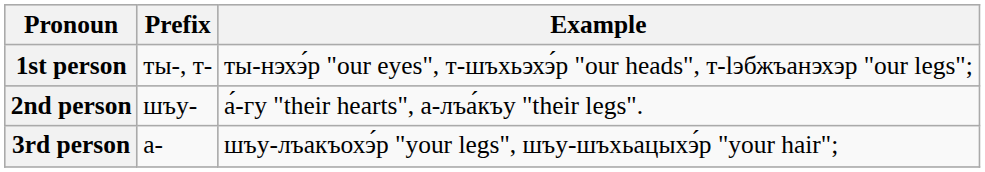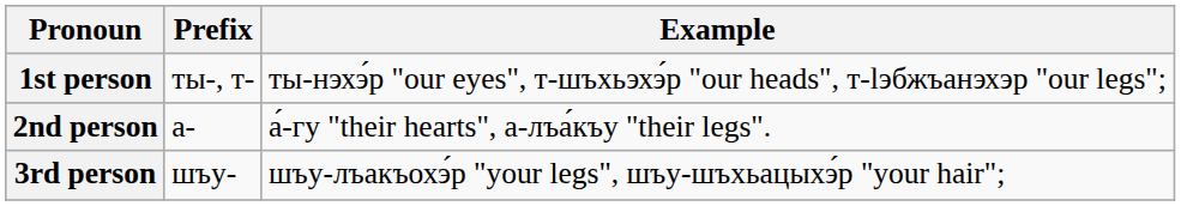2nd person | Prefix: шъу- -> а-
3rd person | Prefix: а- -> шъу-
